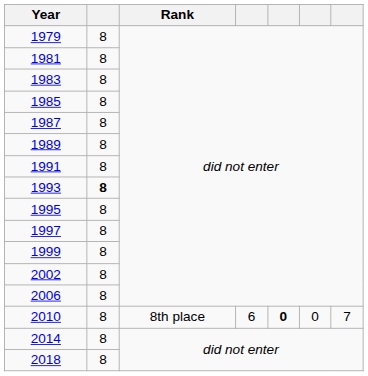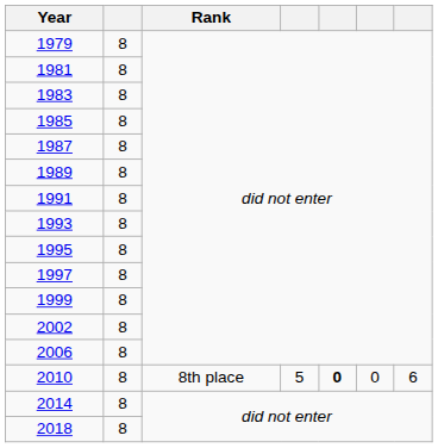1993 | column 2: bold -> normal
2010 | column 4: 6 -> 5
2010 | column 7: 7 -> 6
